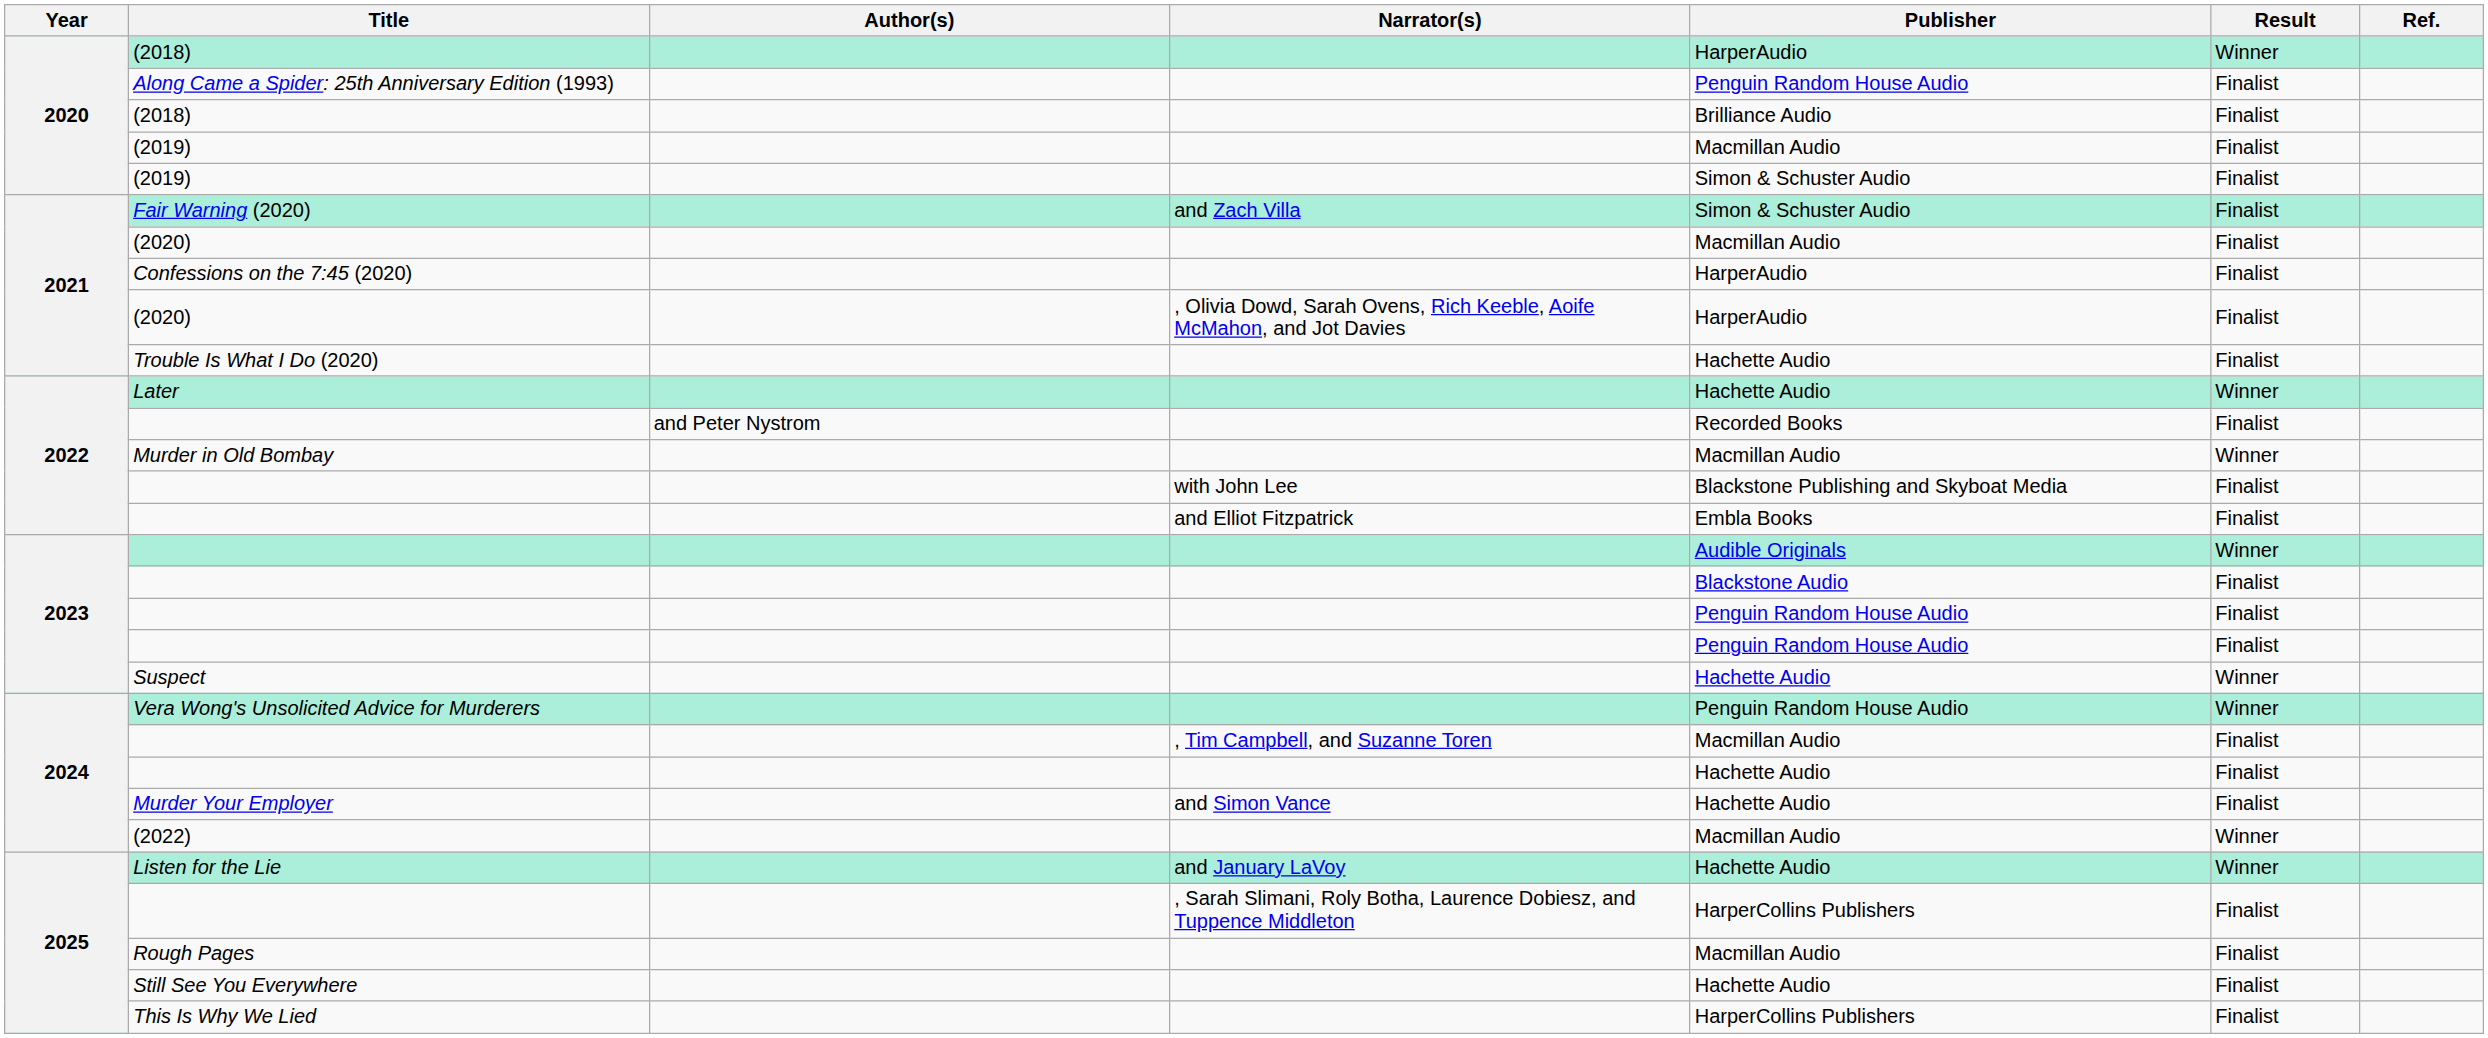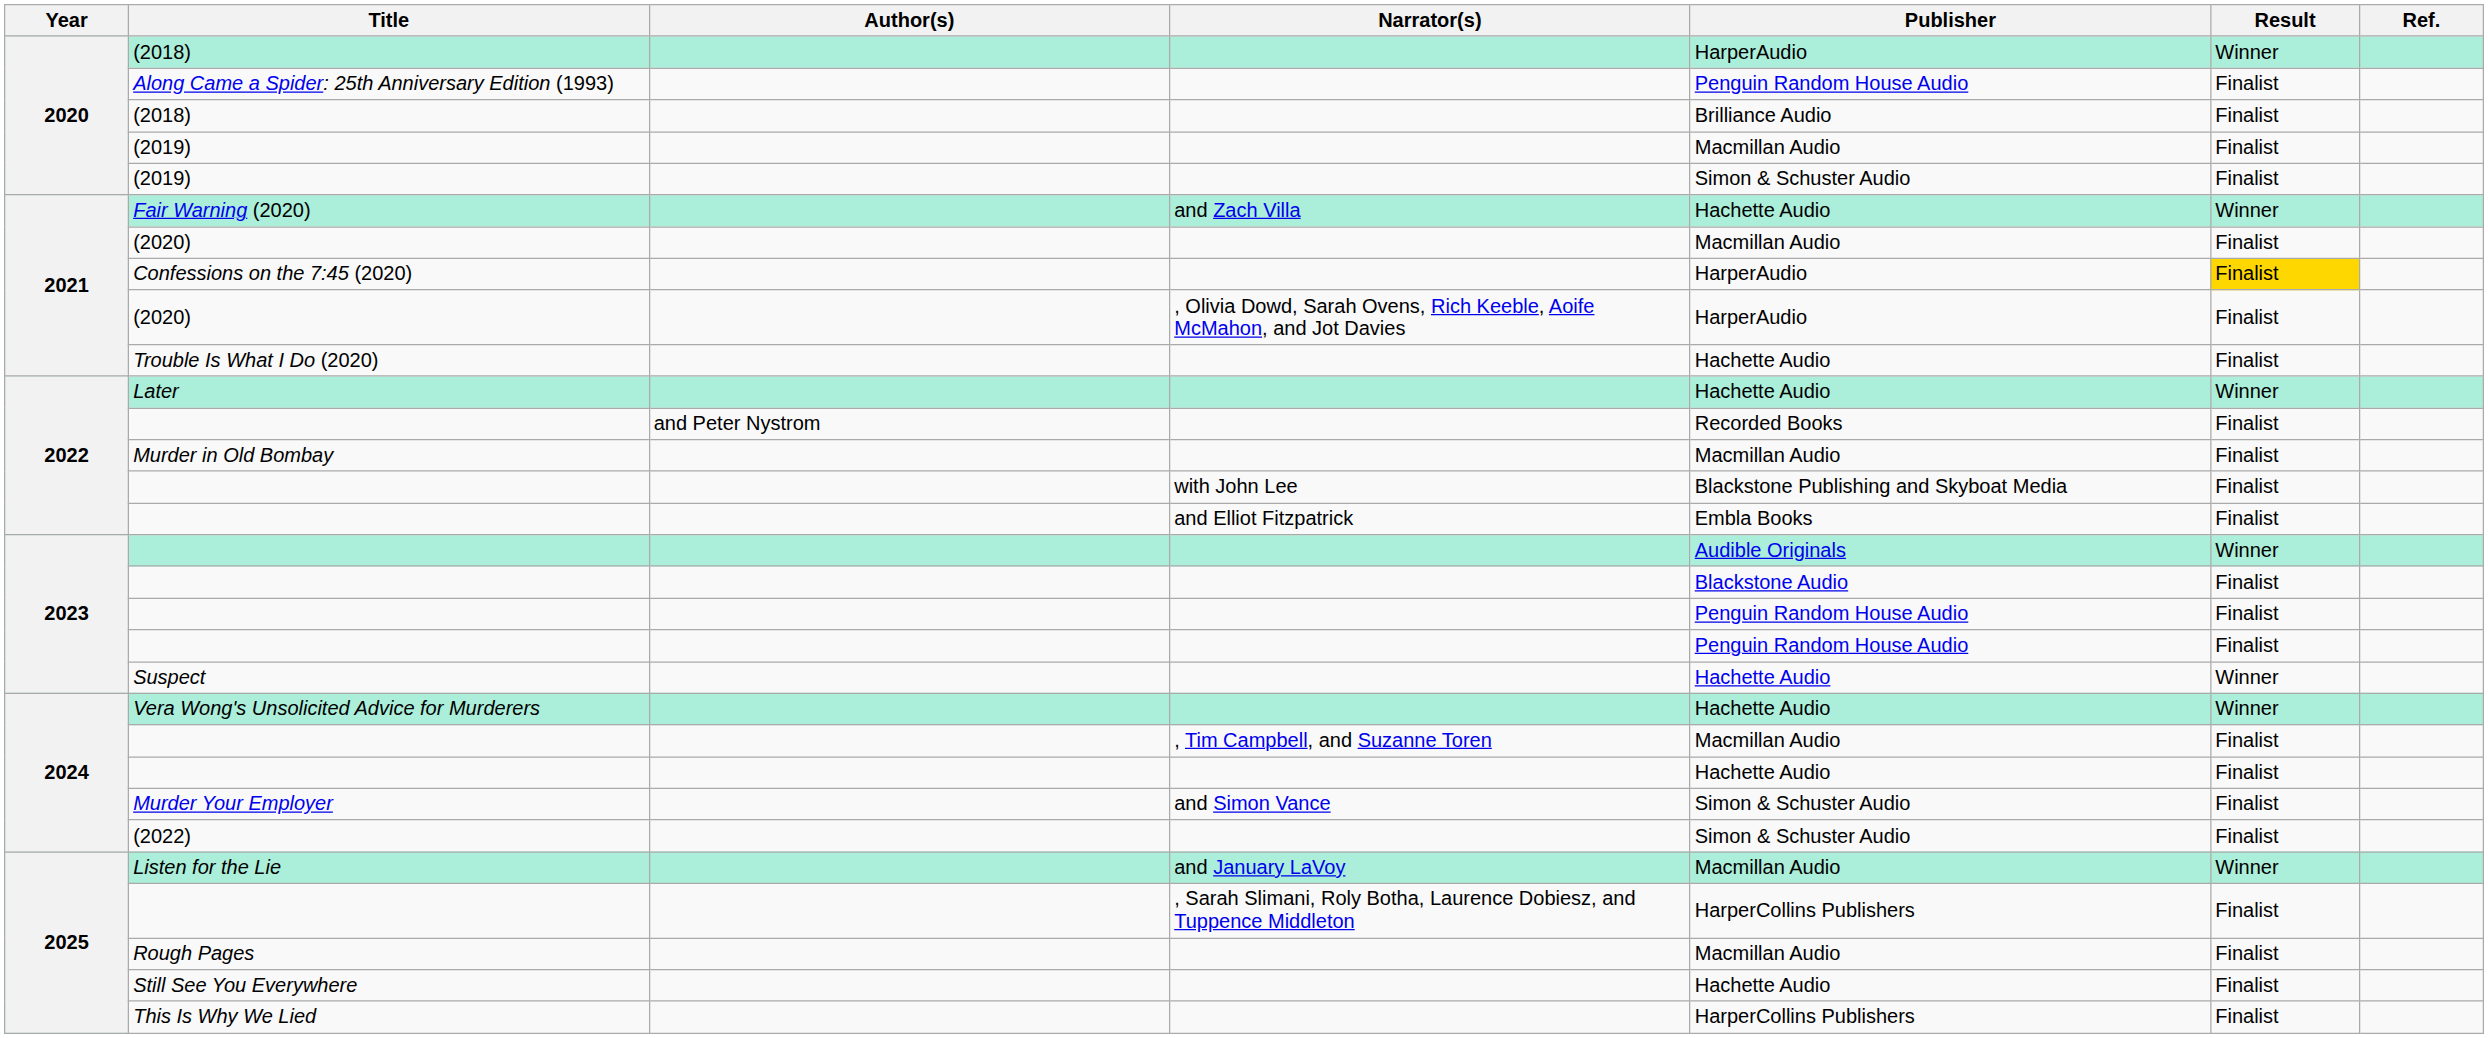Fair Warning (2020) | Publisher: Simon & Schuster Audio -> Hachette Audio
Fair Warning (2020) | Result: Finalist -> Winner
Confessions on the 7:45 (2020) | Result: no background -> gold background
Murder in Old Bombay | Result: Winner -> Finalist
Vera Wong's Unsolicited Advice for Murderers | Publisher: Penguin Random House Audio -> Hachette Audio
Murder Your Employer | Publisher: Hachette Audio -> Simon & Schuster Audio
(2022) | Publisher: Macmillan Audio -> Simon & Schuster Audio
(2022) | Result: Winner -> Finalist
Listen for the Lie | Publisher: Hachette Audio -> Macmillan Audio
